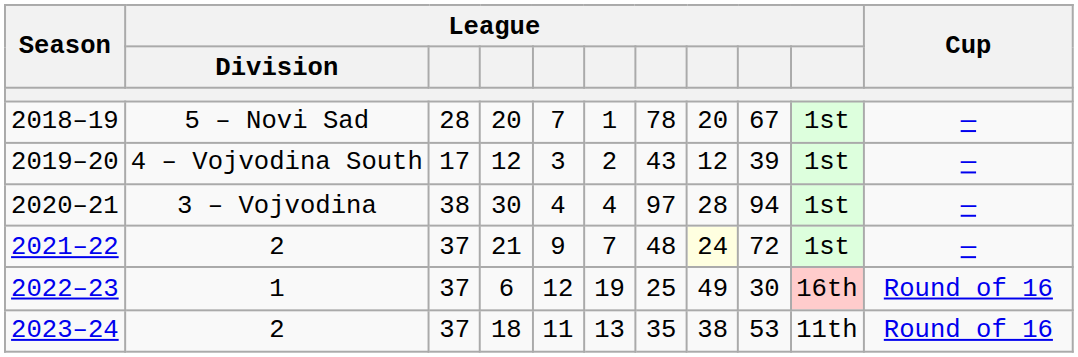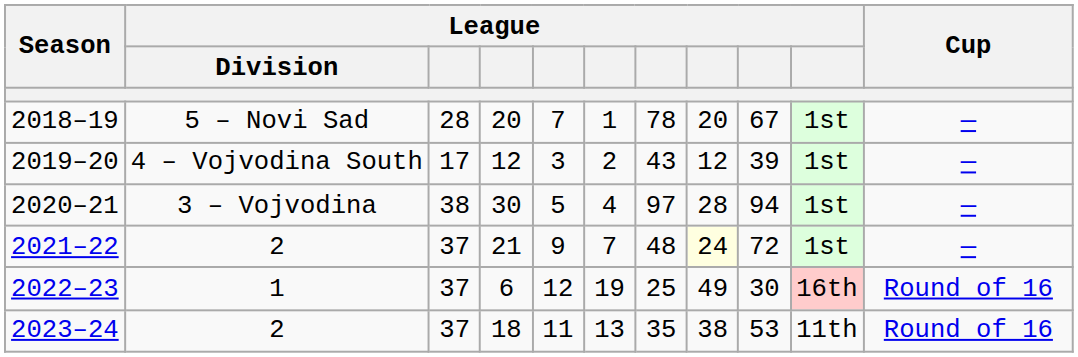2020–21 | column 5: 4 -> 5
